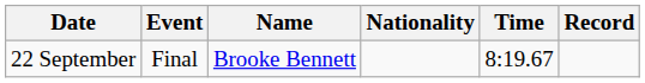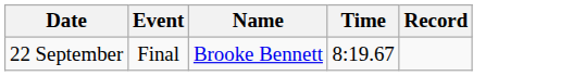- column: Nationality
